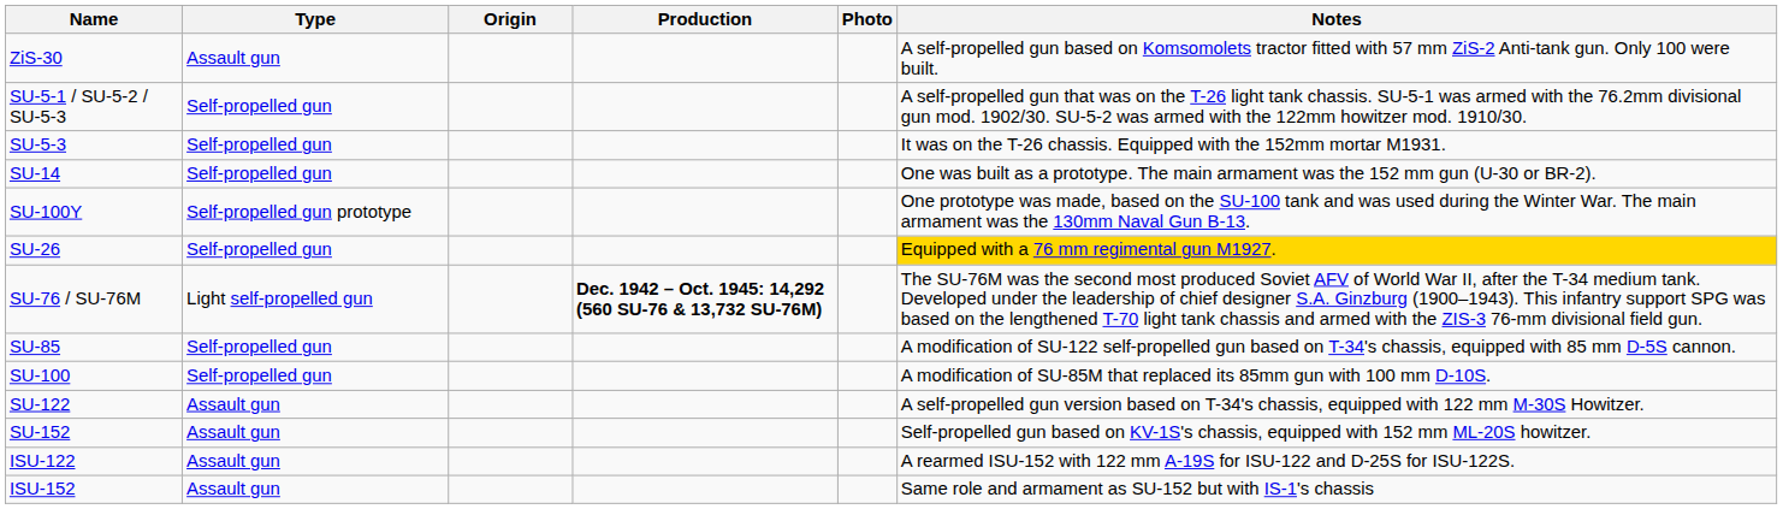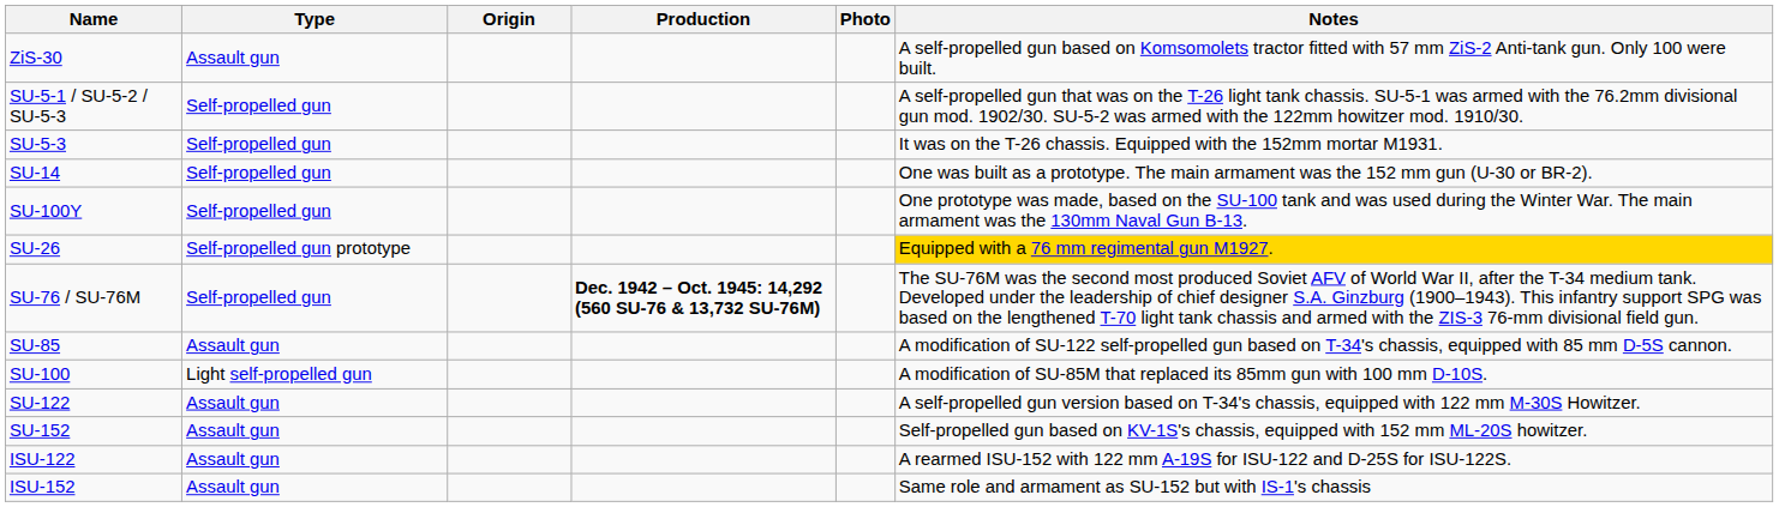SU-100Y | Type: Self-propelled gun prototype -> Self-propelled gun
SU-26 | Type: Self-propelled gun -> Self-propelled gun prototype
SU-76 / SU-76M | Type: Light self-propelled gun -> Self-propelled gun
SU-85 | Type: Self-propelled gun -> Assault gun
SU-100 | Type: Self-propelled gun -> Light self-propelled gun
